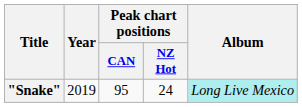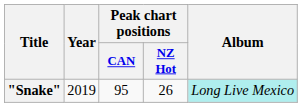"Snake" | Peak chart positions / NZ Hot: 24 -> 26
